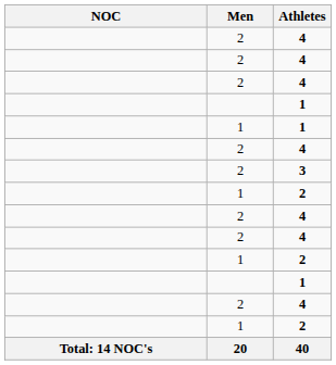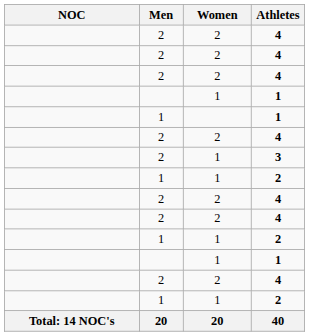+ column: Women | 2 | 2 | 2 | 1 | 2 | 1 | 1 | 2 | 2 | 1 | 1 | 2 | 1 | 20
